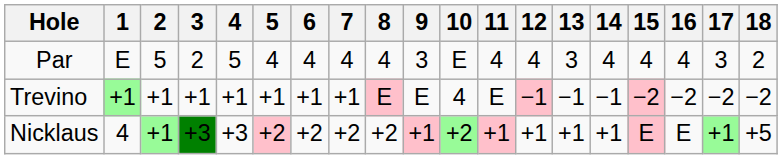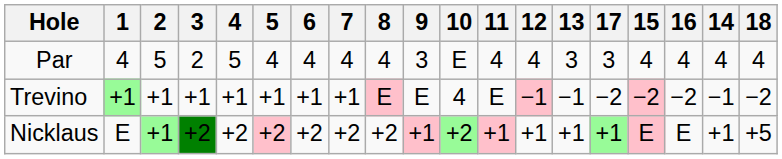columns swapped: 14 <-> 17
Par | 1: E -> 4
Par | 18: 2 -> 4
Nicklaus | 1: 4 -> E
Nicklaus | 3: +3 -> +2
Nicklaus | 4: +3 -> +2
